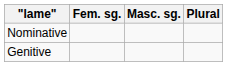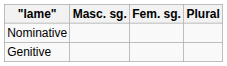columns swapped: Masc. sg. <-> Fem. sg.
